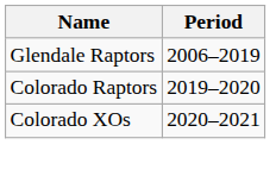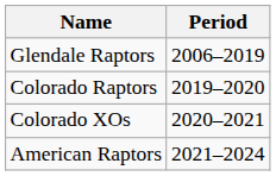+ row: American Raptors | 2021–2024
